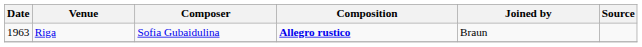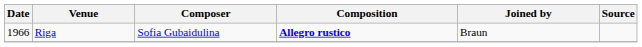Riga | Date: 1963 -> 1966
